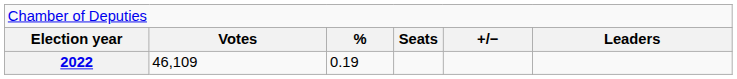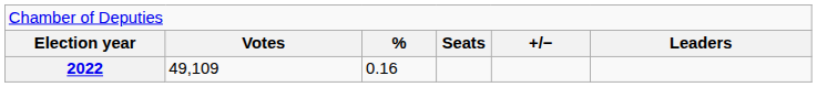2022 | column 2: 46,109 -> 49,109
2022 | column 3: 0.19 -> 0.16
